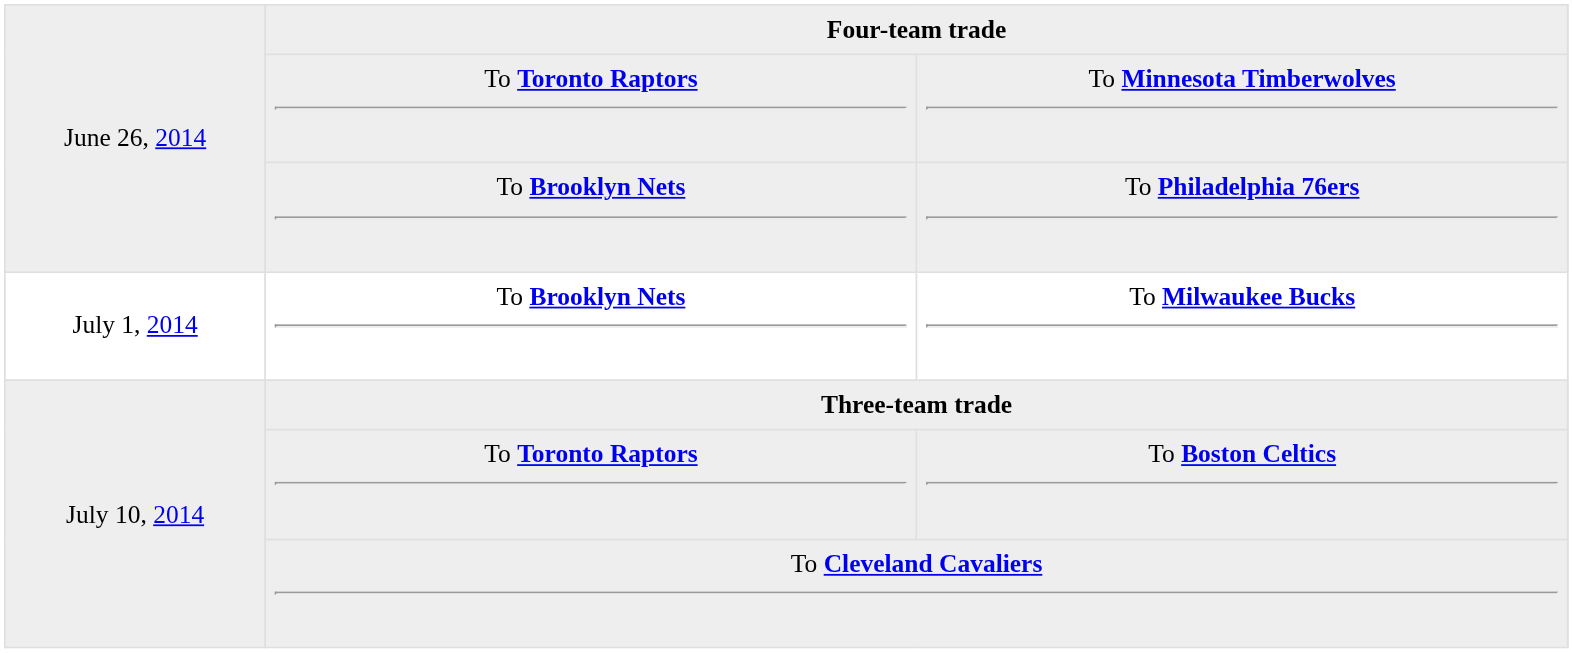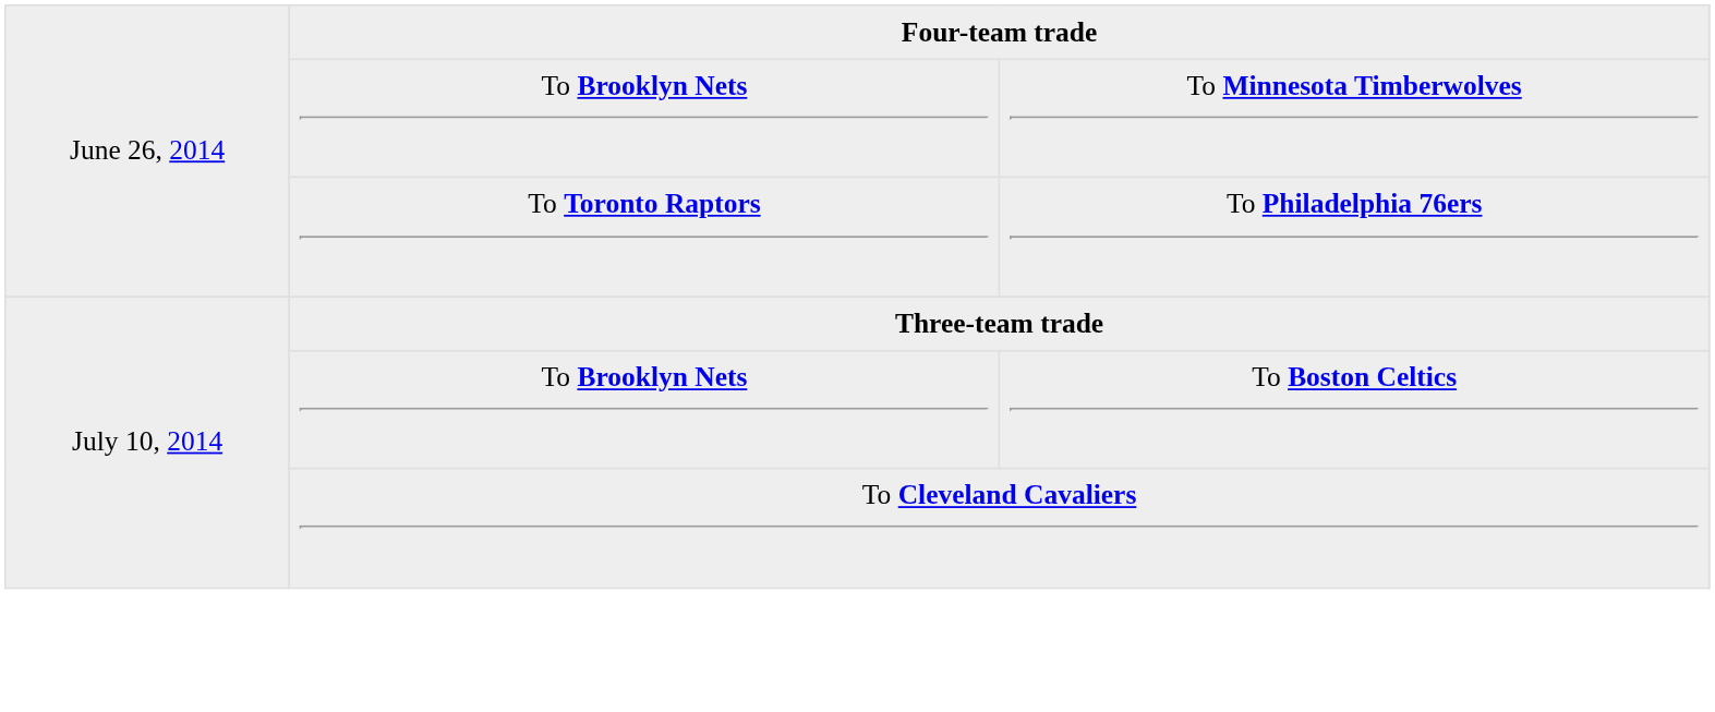To Minnesota Timberwolves | column 2: To Toronto Raptors -> To Brooklyn Nets
To Philadelphia 76ers | column 2: To Brooklyn Nets -> To Toronto Raptors
- row: July 1, 2014 | To Brooklyn Nets | To Milwaukee Bucks
To Boston Celtics | column 2: To Toronto Raptors -> To Brooklyn Nets
